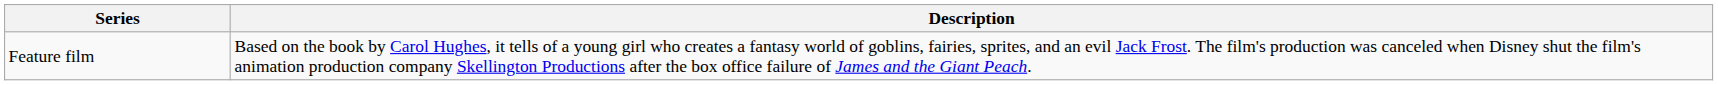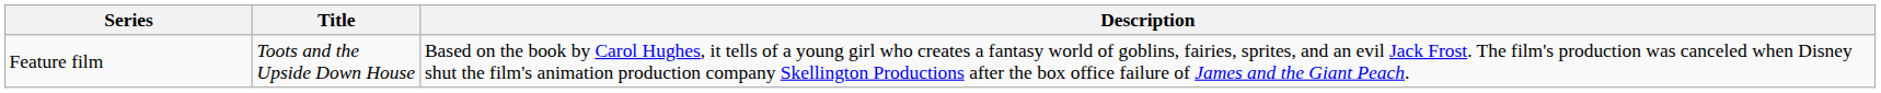+ column: Title | Toots and the Upside Down House
